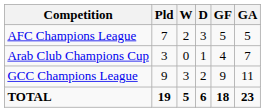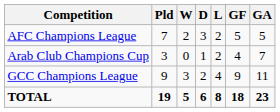+ column: L | 2 | 2 | 4 | 8
